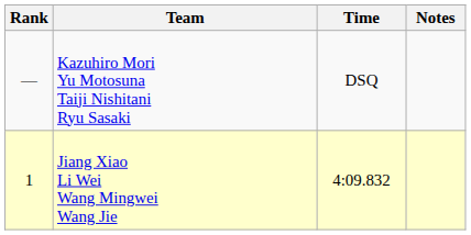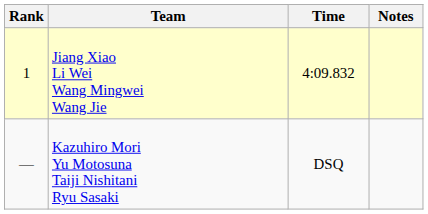rows swapped: Jiang Xiao Li Wei Wang Mingwei Wang Jie <-> Kazuhiro Mori Yu Motosuna Taiji Nishitani Ryu Sasaki
